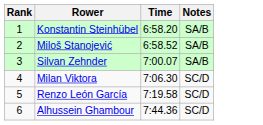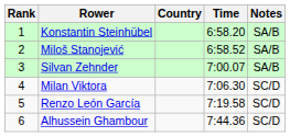+ column: Country
